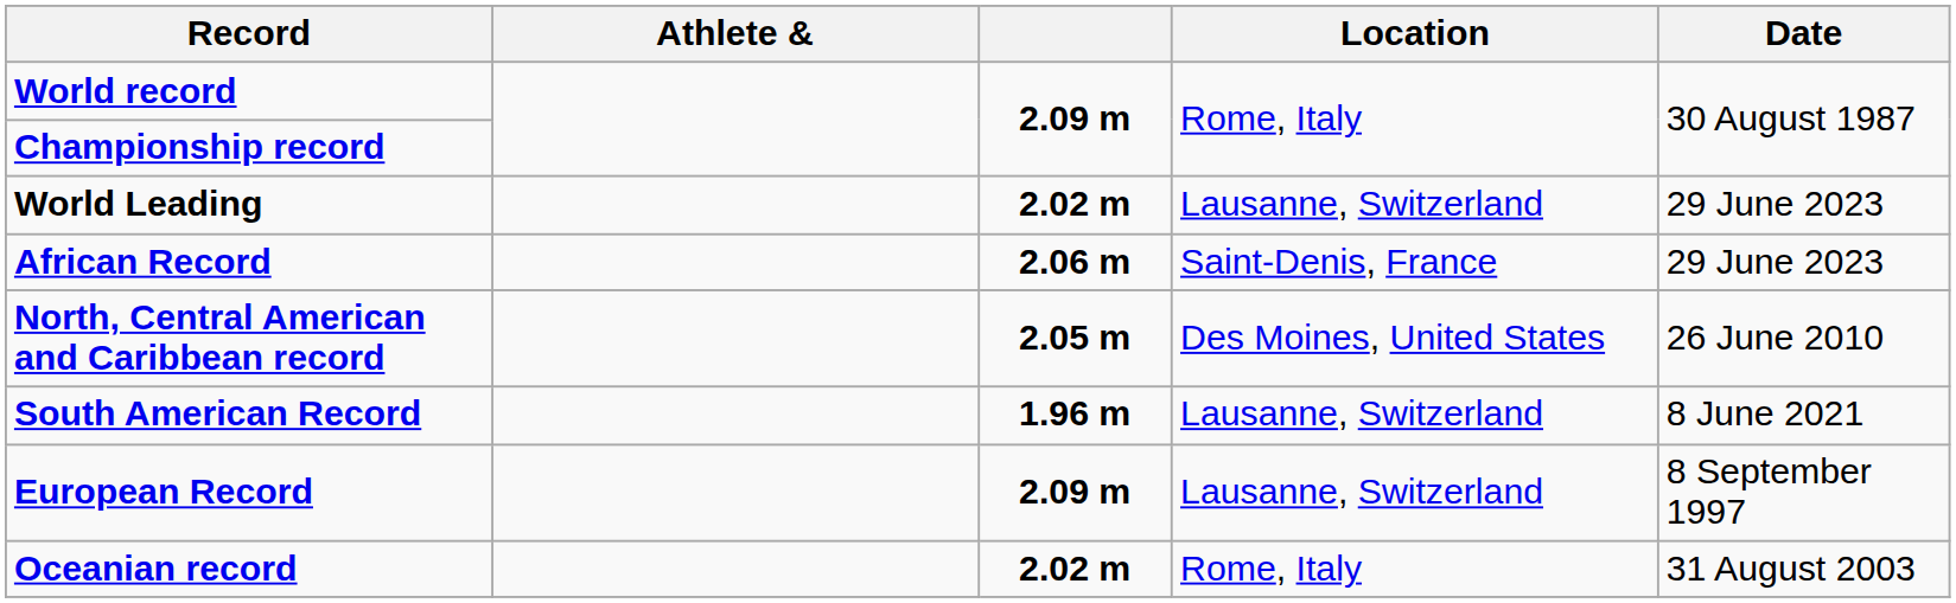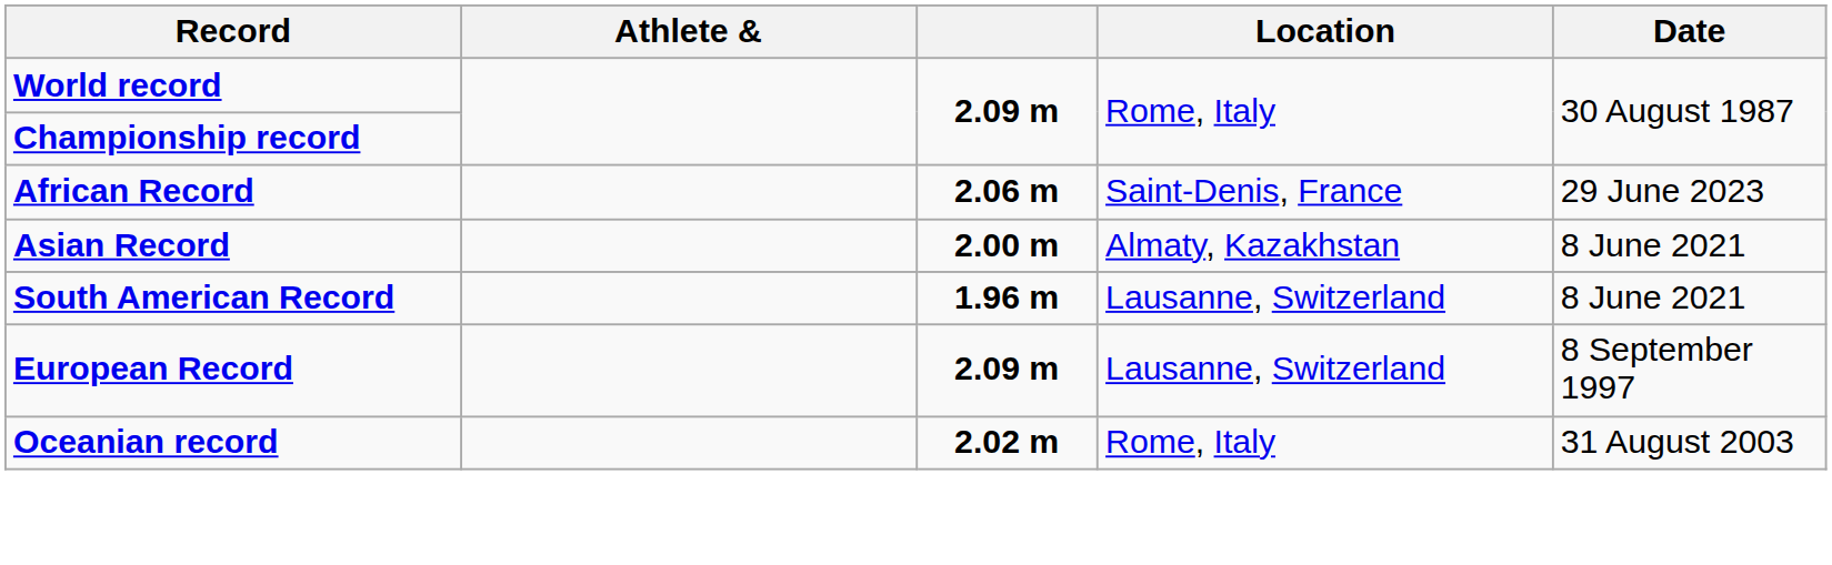- row: World Leading | 2.02 m | Lausanne, Switzerland | 29 June 2023
+ row: Asian Record | 2.00 m | Almaty, Kazakhstan | 8 June 2021
- row: North, Central American and Caribbean record | 2.05 m | Des Moines, United States | 26 June 2010
